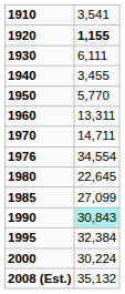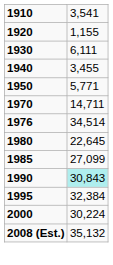1920 | column 2: bold -> normal
1950 | column 2: 5,770 -> 5,771
- row: 1960 | 13,311
1976 | column 2: 34,554 -> 34,514
